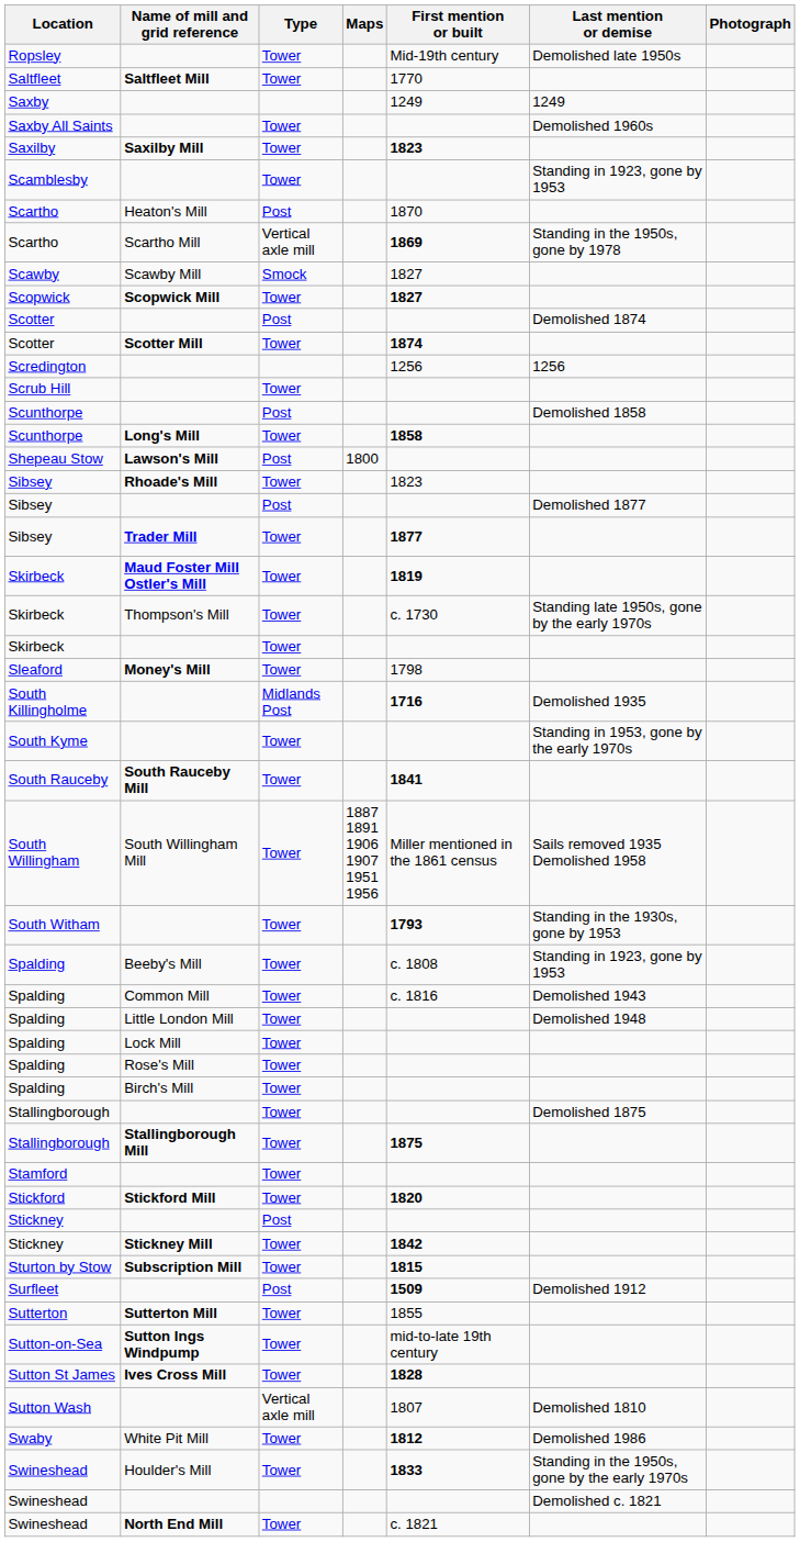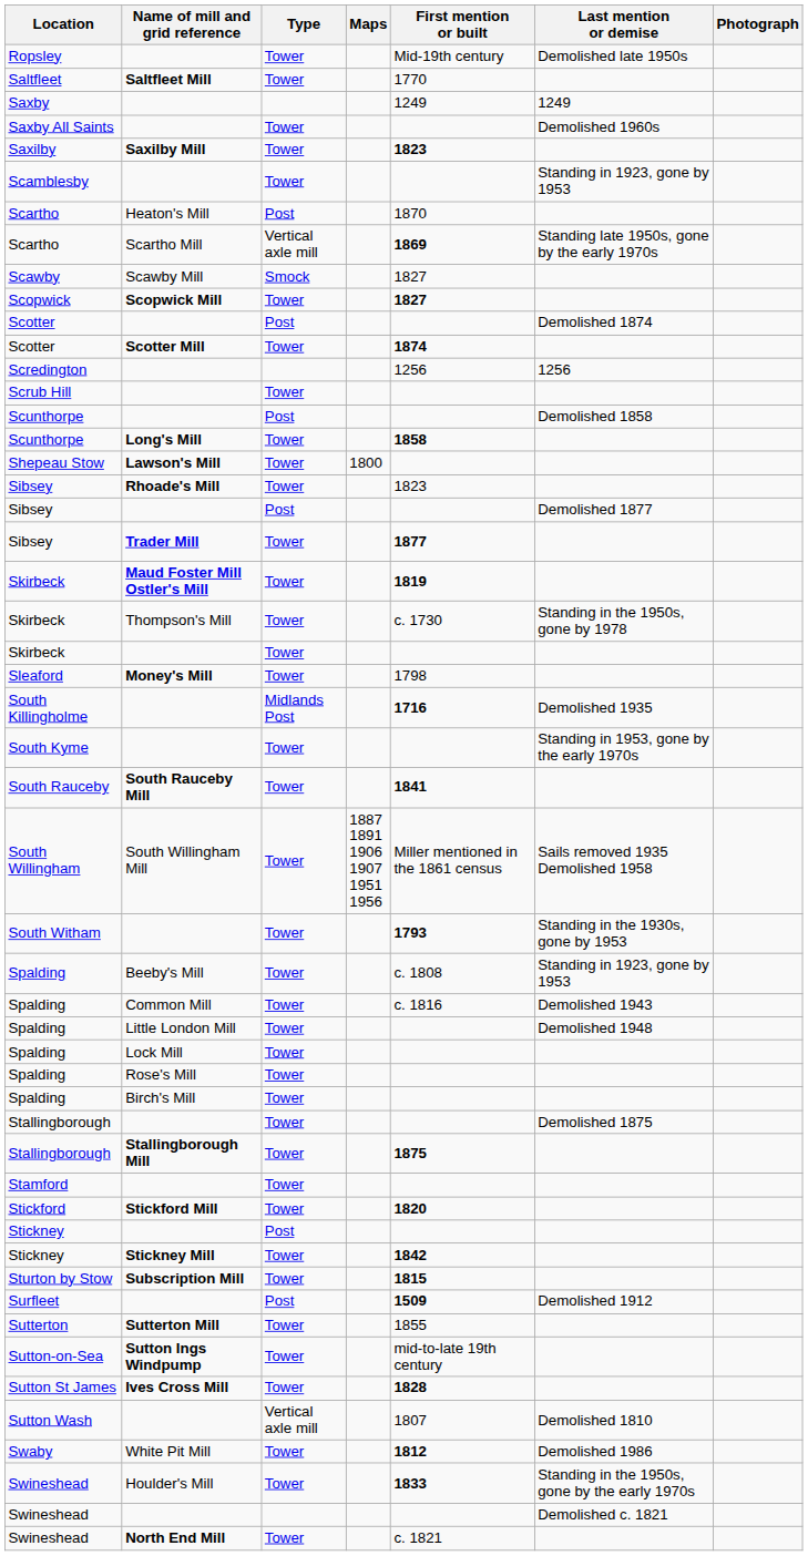Scartho / Scartho Mill | Last mention or demise: Standing in the 1950s, gone by 1978 -> Standing late 1950s, gone by the early 1970s
Shepeau Stow | Type: Post -> Tower
Skirbeck / Thompson's Mill | Last mention or demise: Standing late 1950s, gone by the early 1970s -> Standing in the 1950s, gone by 1978
